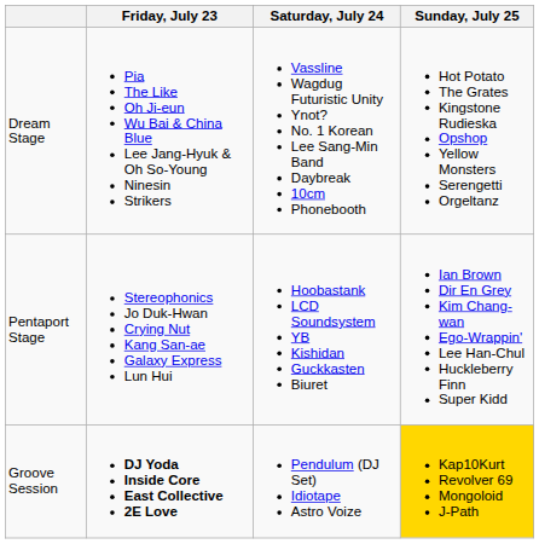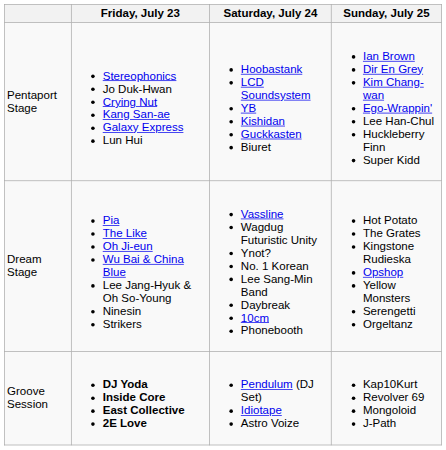rows swapped: Pentaport Stage <-> Dream Stage
Groove Session | Sunday, July 25: gold background -> no background
